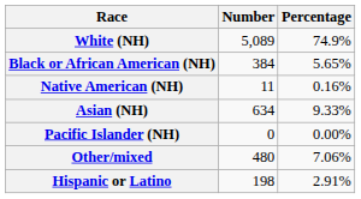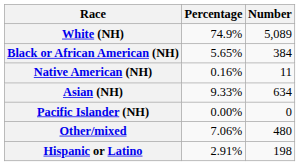columns swapped: Number <-> Percentage
